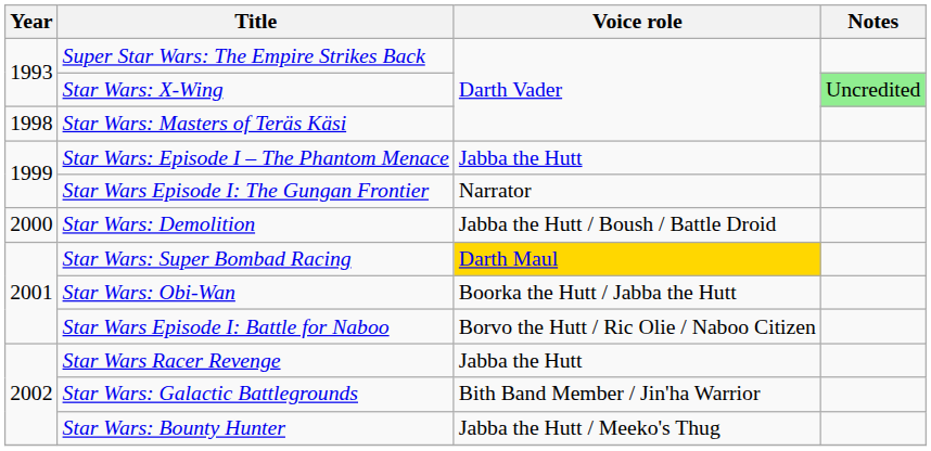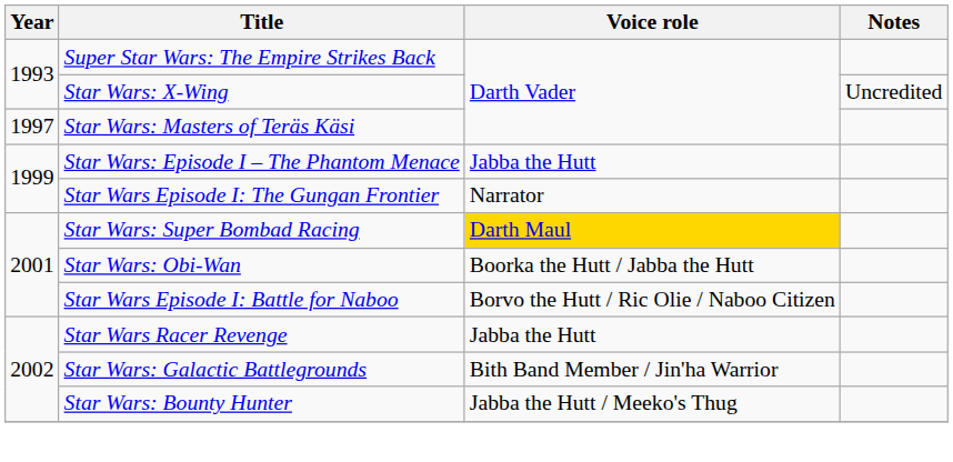Star Wars: X-Wing | Notes: lightgreen background -> no background
Star Wars: Masters of Teräs Käsi | Year: 1998 -> 1997
- row: 2000 | Star Wars: Demolition | Jabba the Hutt / Boush / Battle Droid
